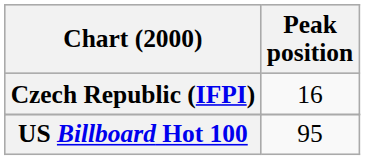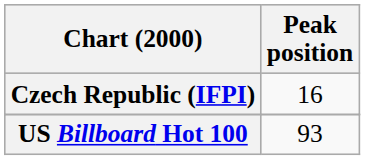US Billboard Hot 100 | Peak position: 95 -> 93
